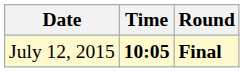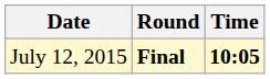columns swapped: Time <-> Round
